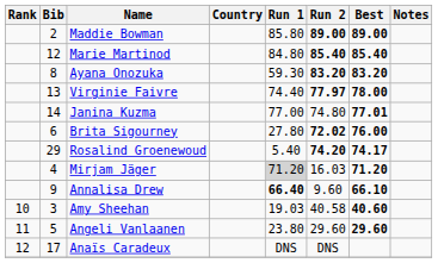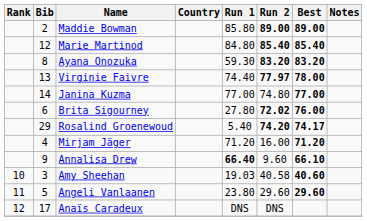Janina Kuzma | Best: 77.01 -> 77.00
Mirjam Jäger | Run 1: lightgrey background -> no background
Mirjam Jäger | Run 2: 16.03 -> 16.00
